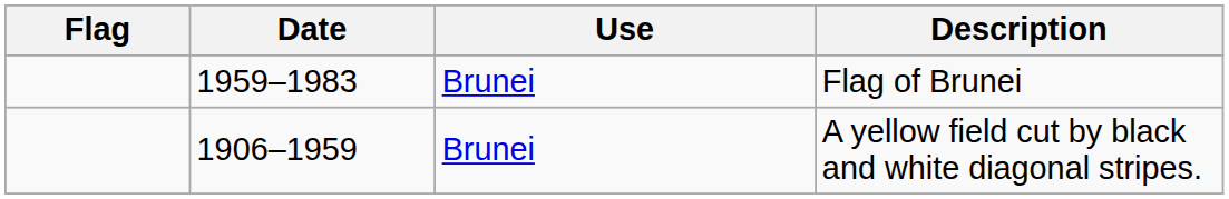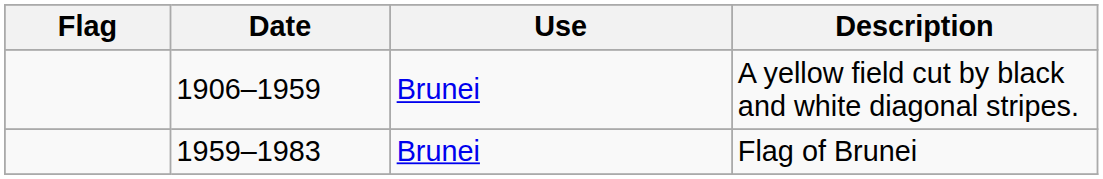rows swapped: A yellow field cut by black and white diagonal stripes. <-> Flag of Brunei
